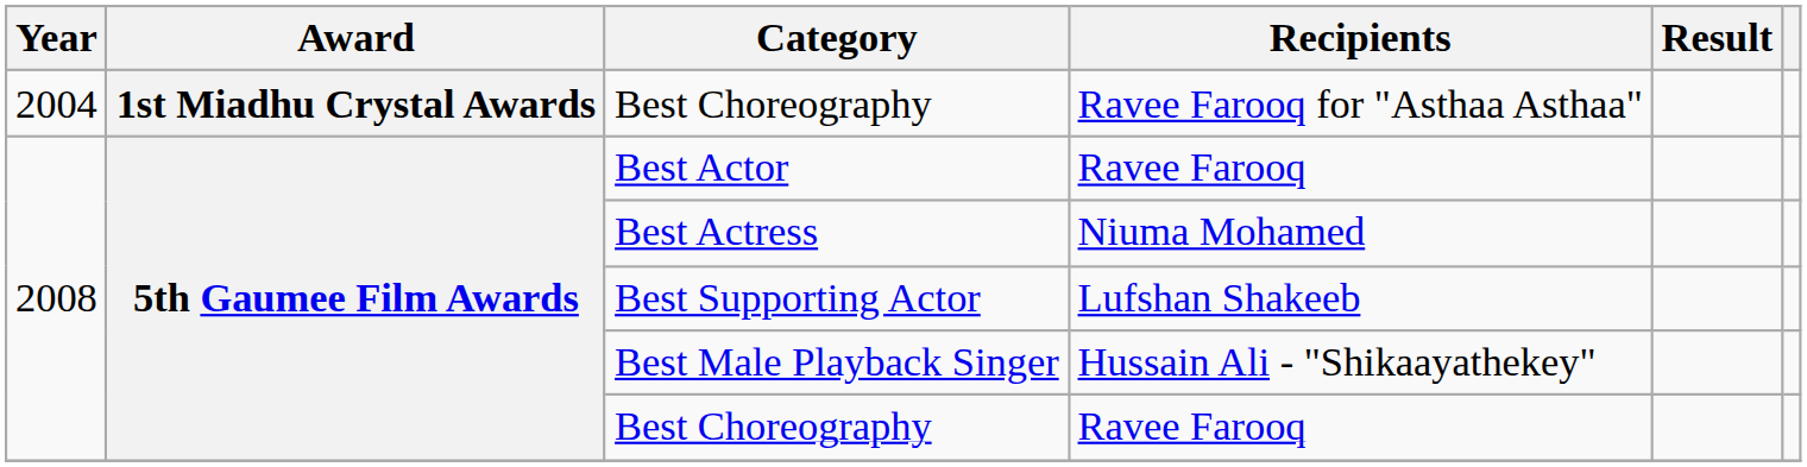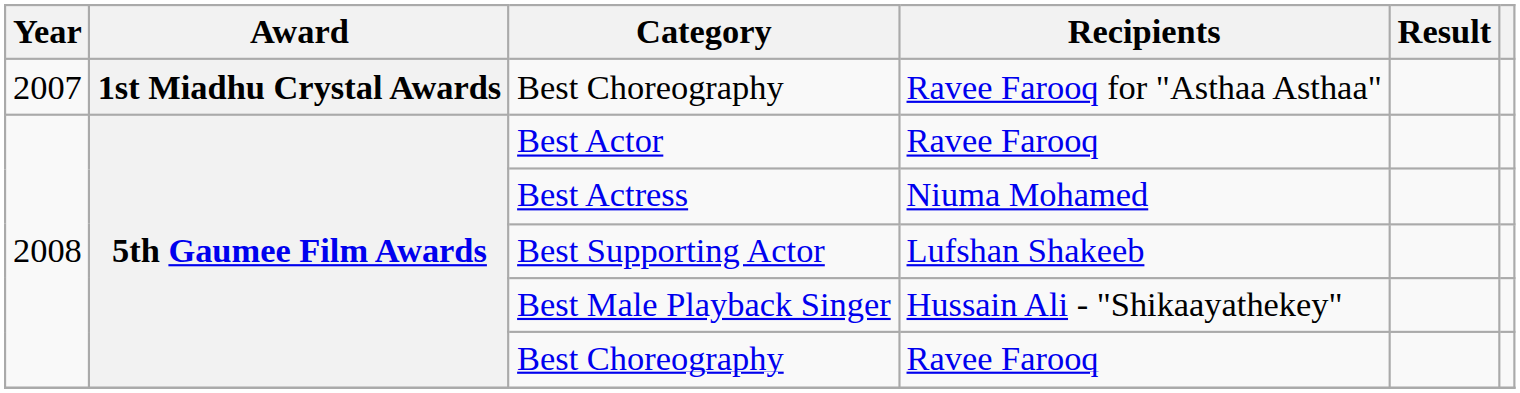Best Choreography / Ravee Farooq for "Asthaa Asthaa" | Year: 2004 -> 2007
